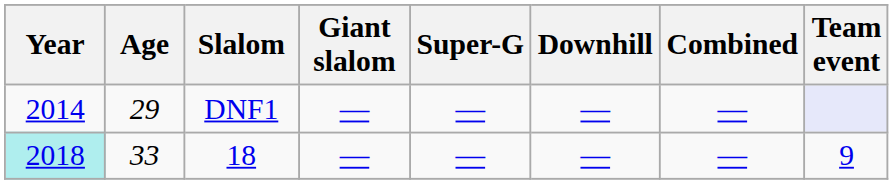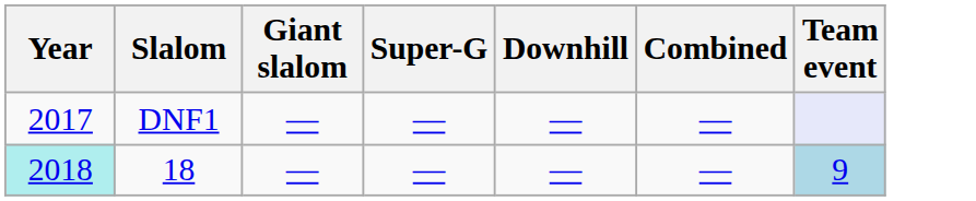- column: Age | 29 | 33
DNF1 | Year: 2014 -> 2017
18 | Team event: no background -> lightblue background
